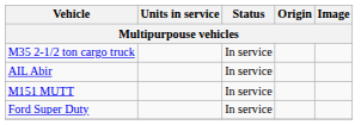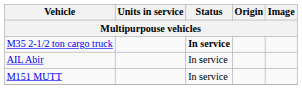M35 2-1/2 ton cargo truck | Status: normal -> bold
- row: Ford Super Duty | In service
